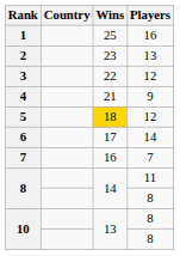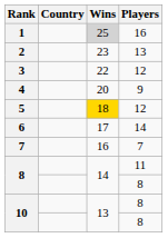1 | Wins: no background -> lightgrey background
4 | Wins: 21 -> 20
